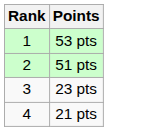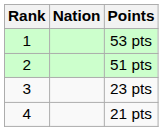+ column: Nation
